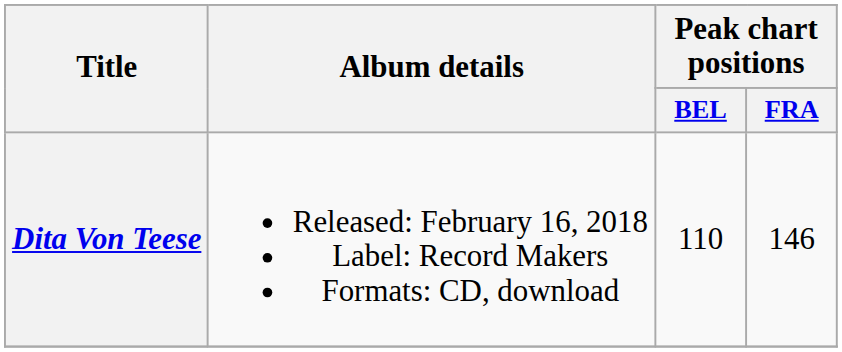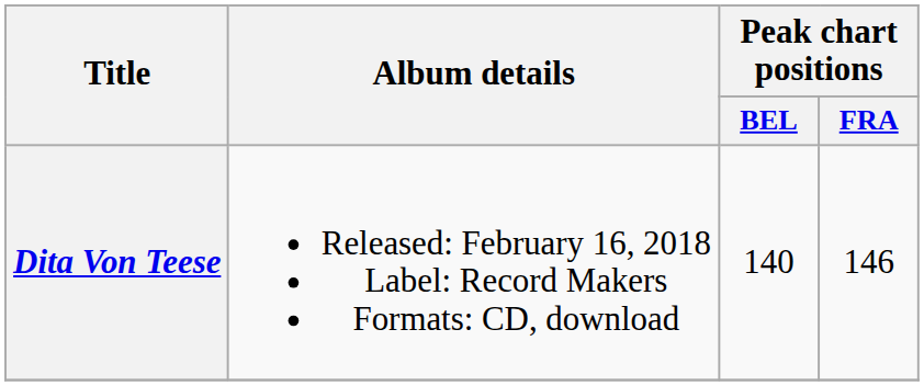Dita Von Teese | Peak chart positions / BEL: 110 -> 140
